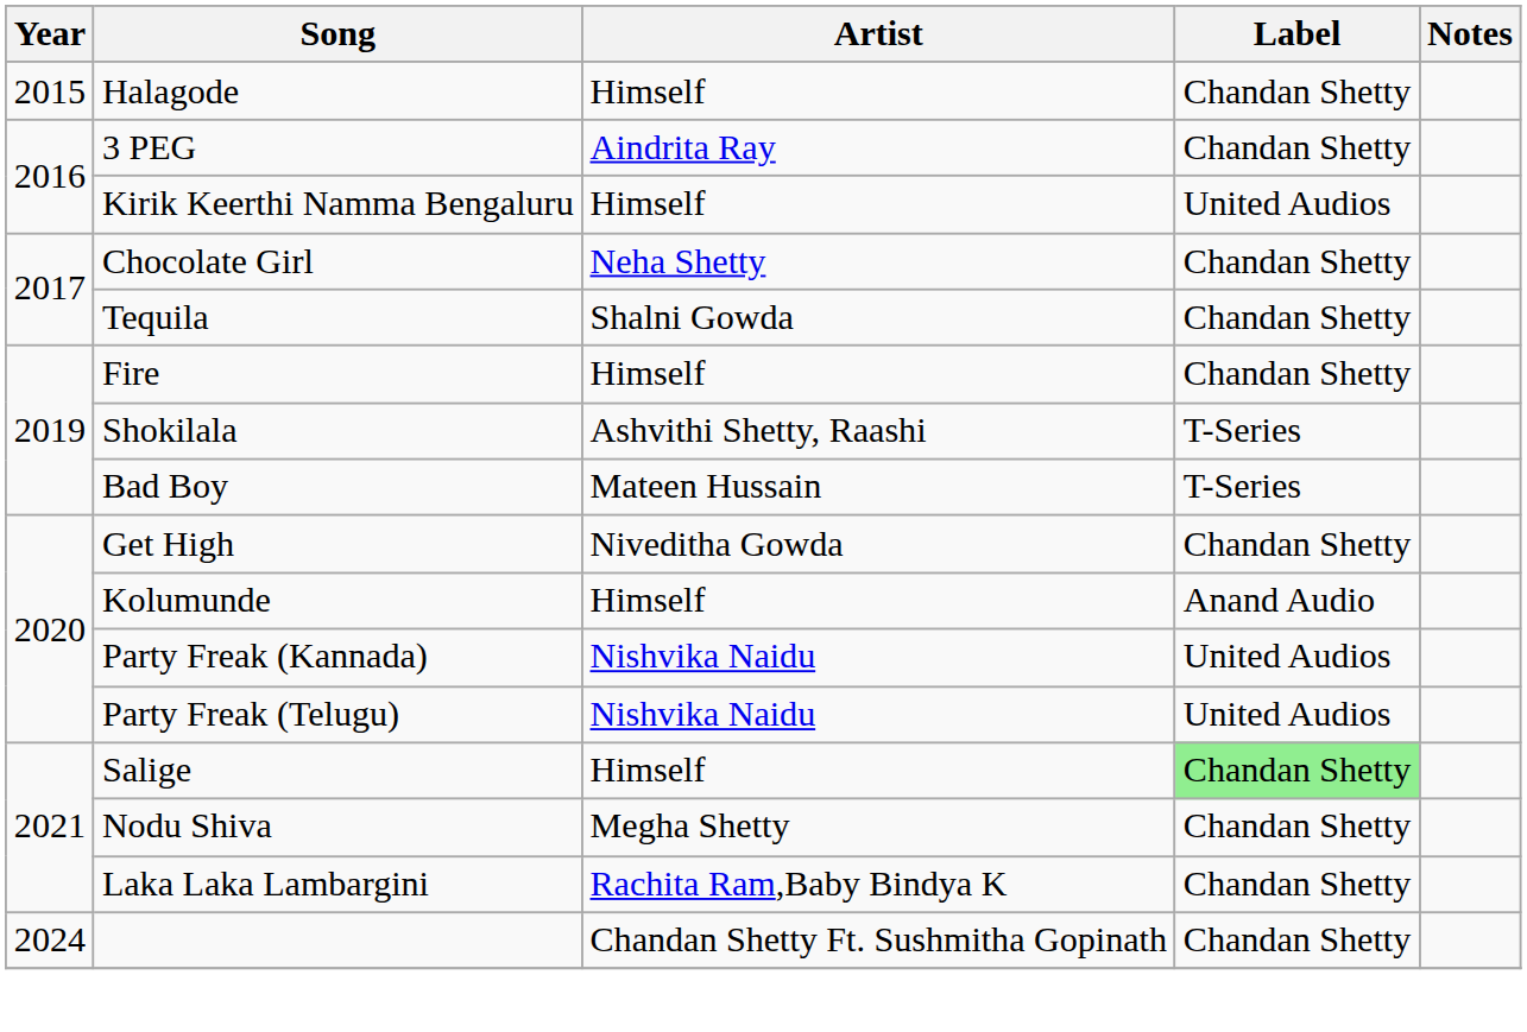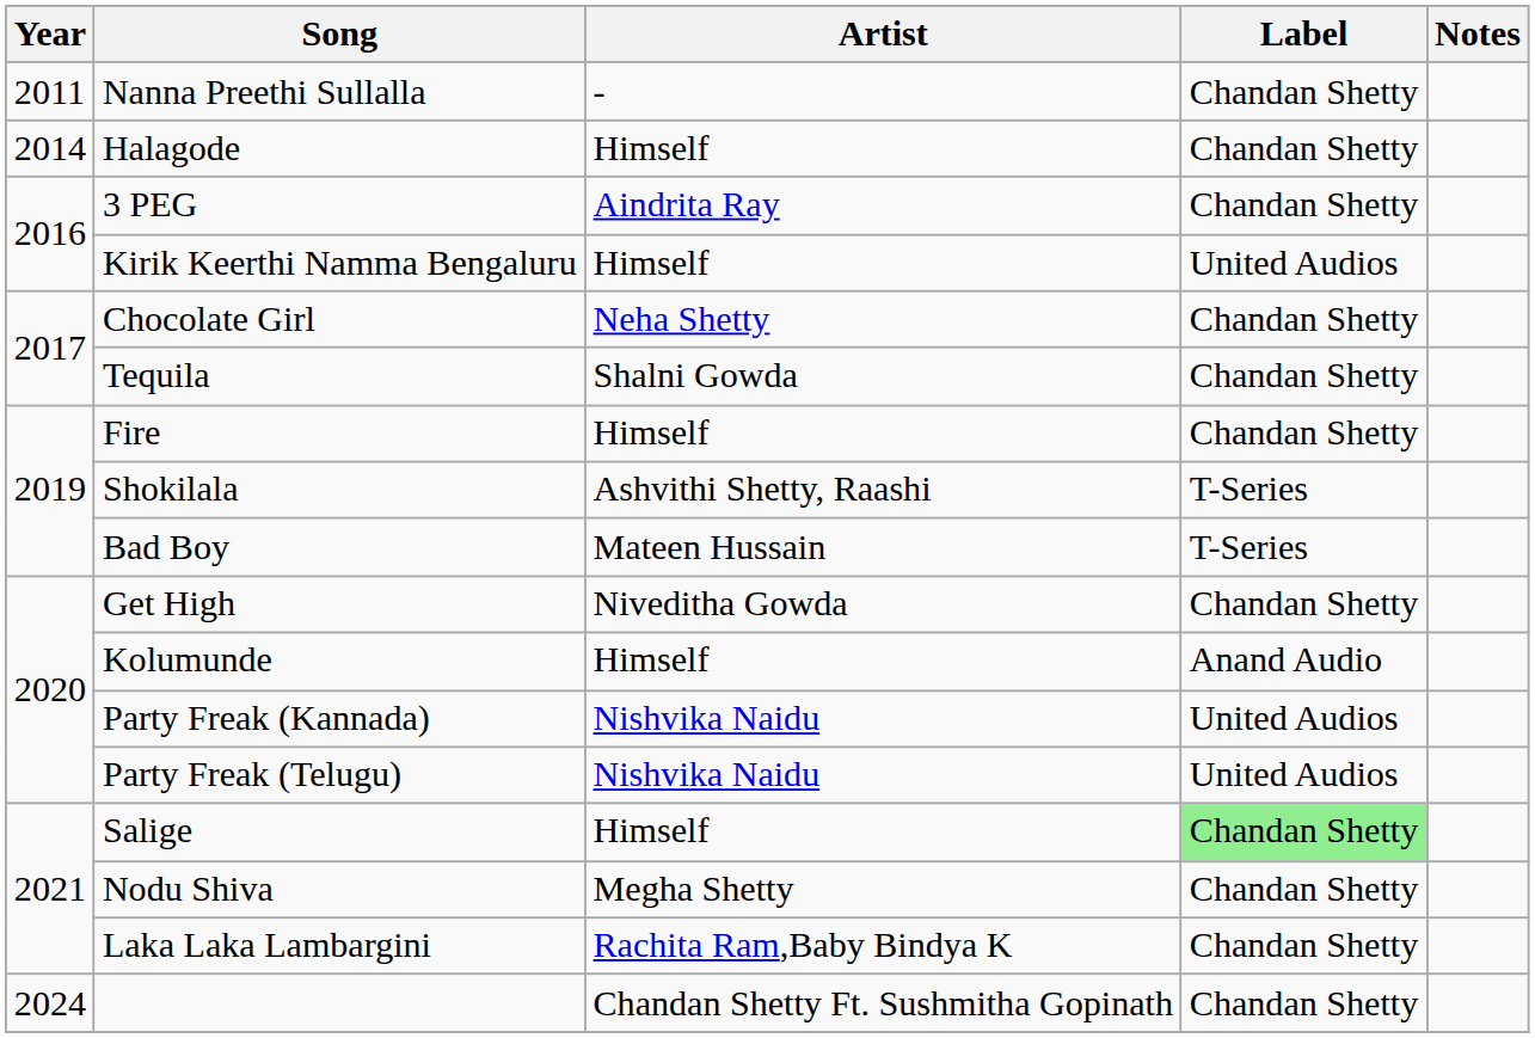+ row: 2011 | Nanna Preethi Sullalla | - | Chandan Shetty
Halagode | Year: 2015 -> 2014
